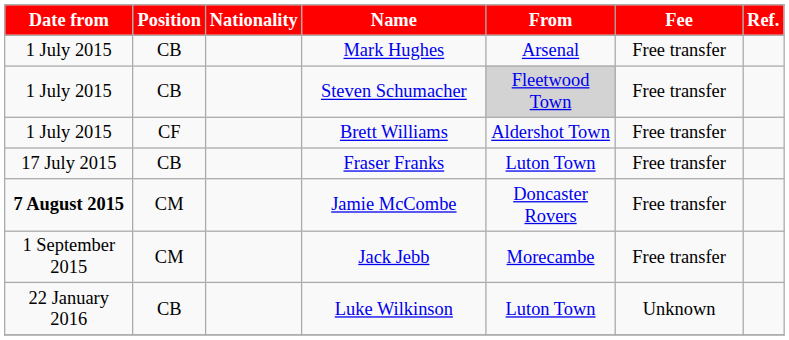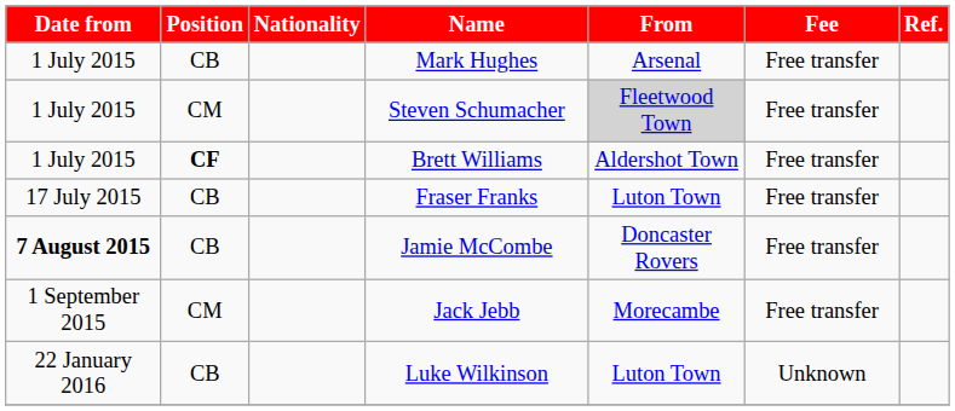Steven Schumacher | Position: CB -> CM
Brett Williams | Position: normal -> bold
Jamie McCombe | Position: CM -> CB
